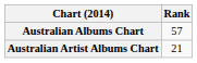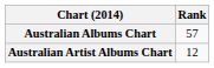Australian Artist Albums Chart | Rank: 21 -> 12
